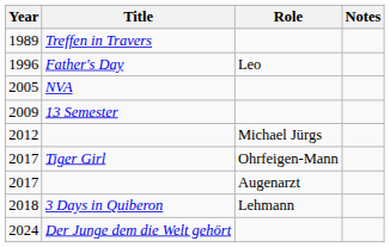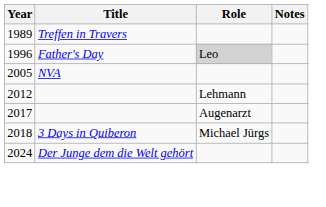1996 | Role: no background -> lightgrey background
- row: 2009 | 13 Semester
2012 | Role: Michael Jürgs -> Lehmann
- row: 2017 | Tiger Girl | Ohrfeigen-Mann
2018 | Role: Lehmann -> Michael Jürgs
